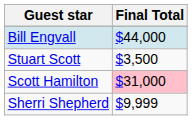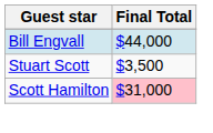- row: Sherri Shepherd | $9,999
